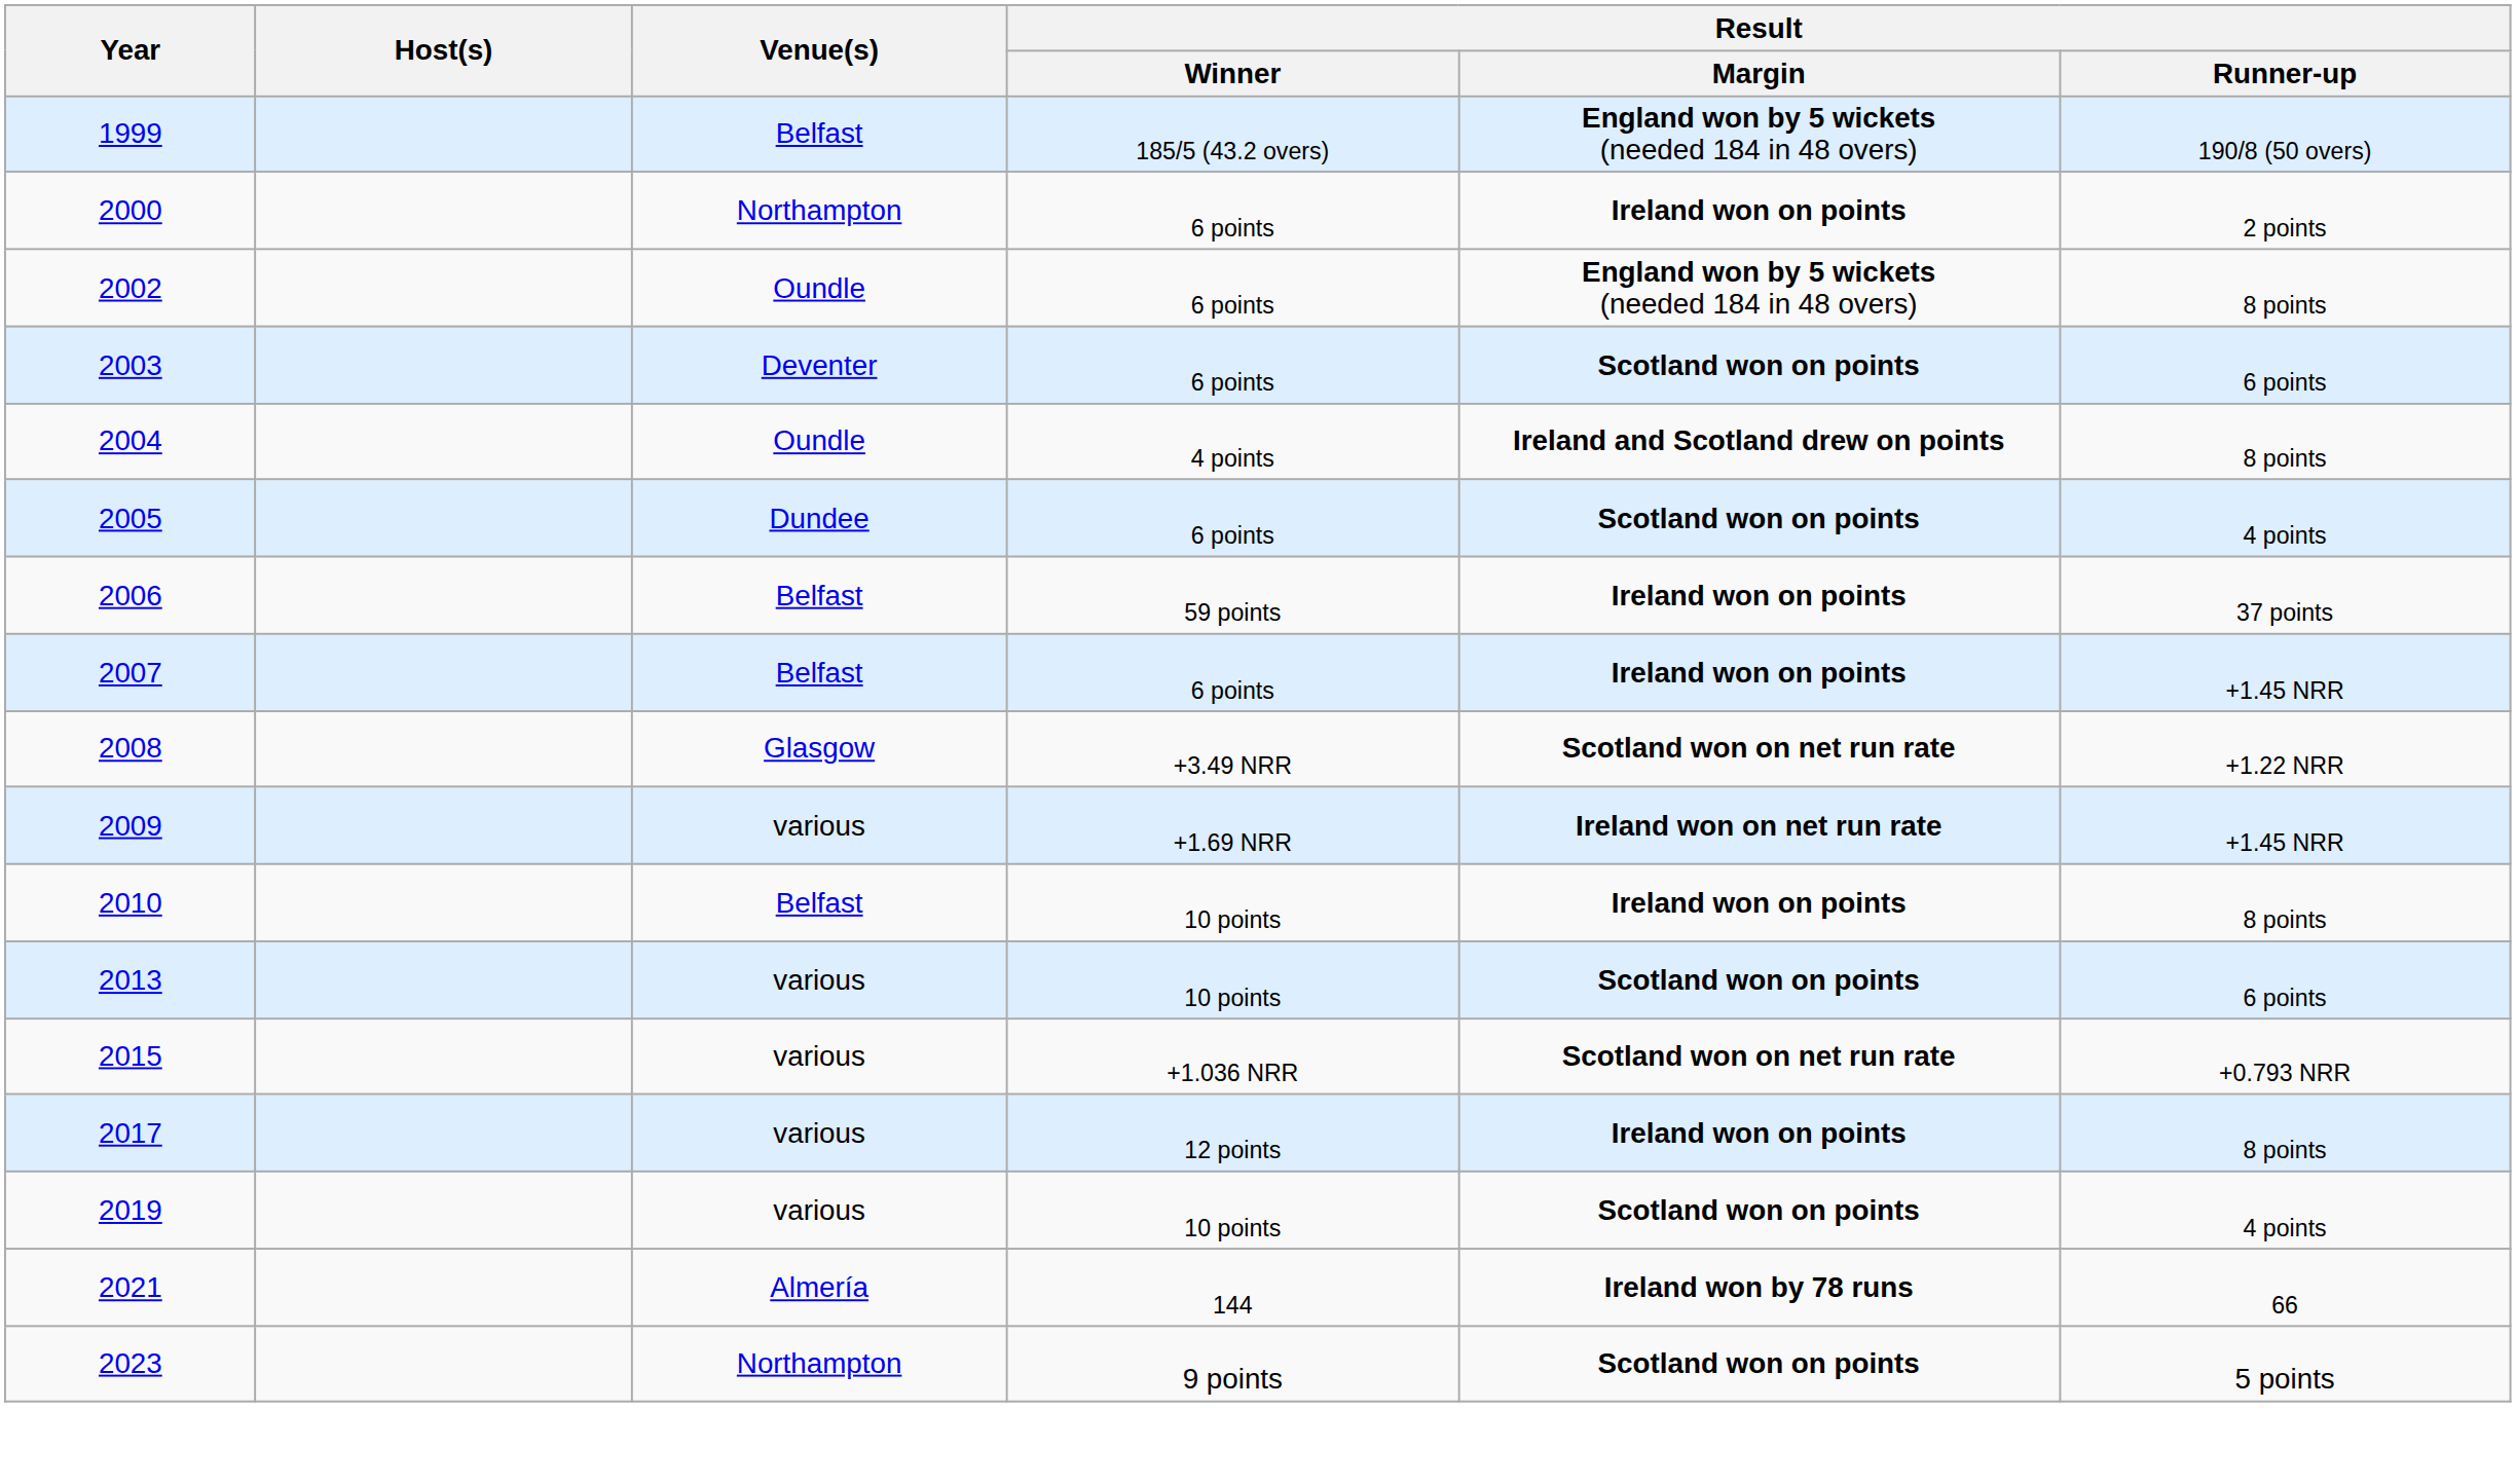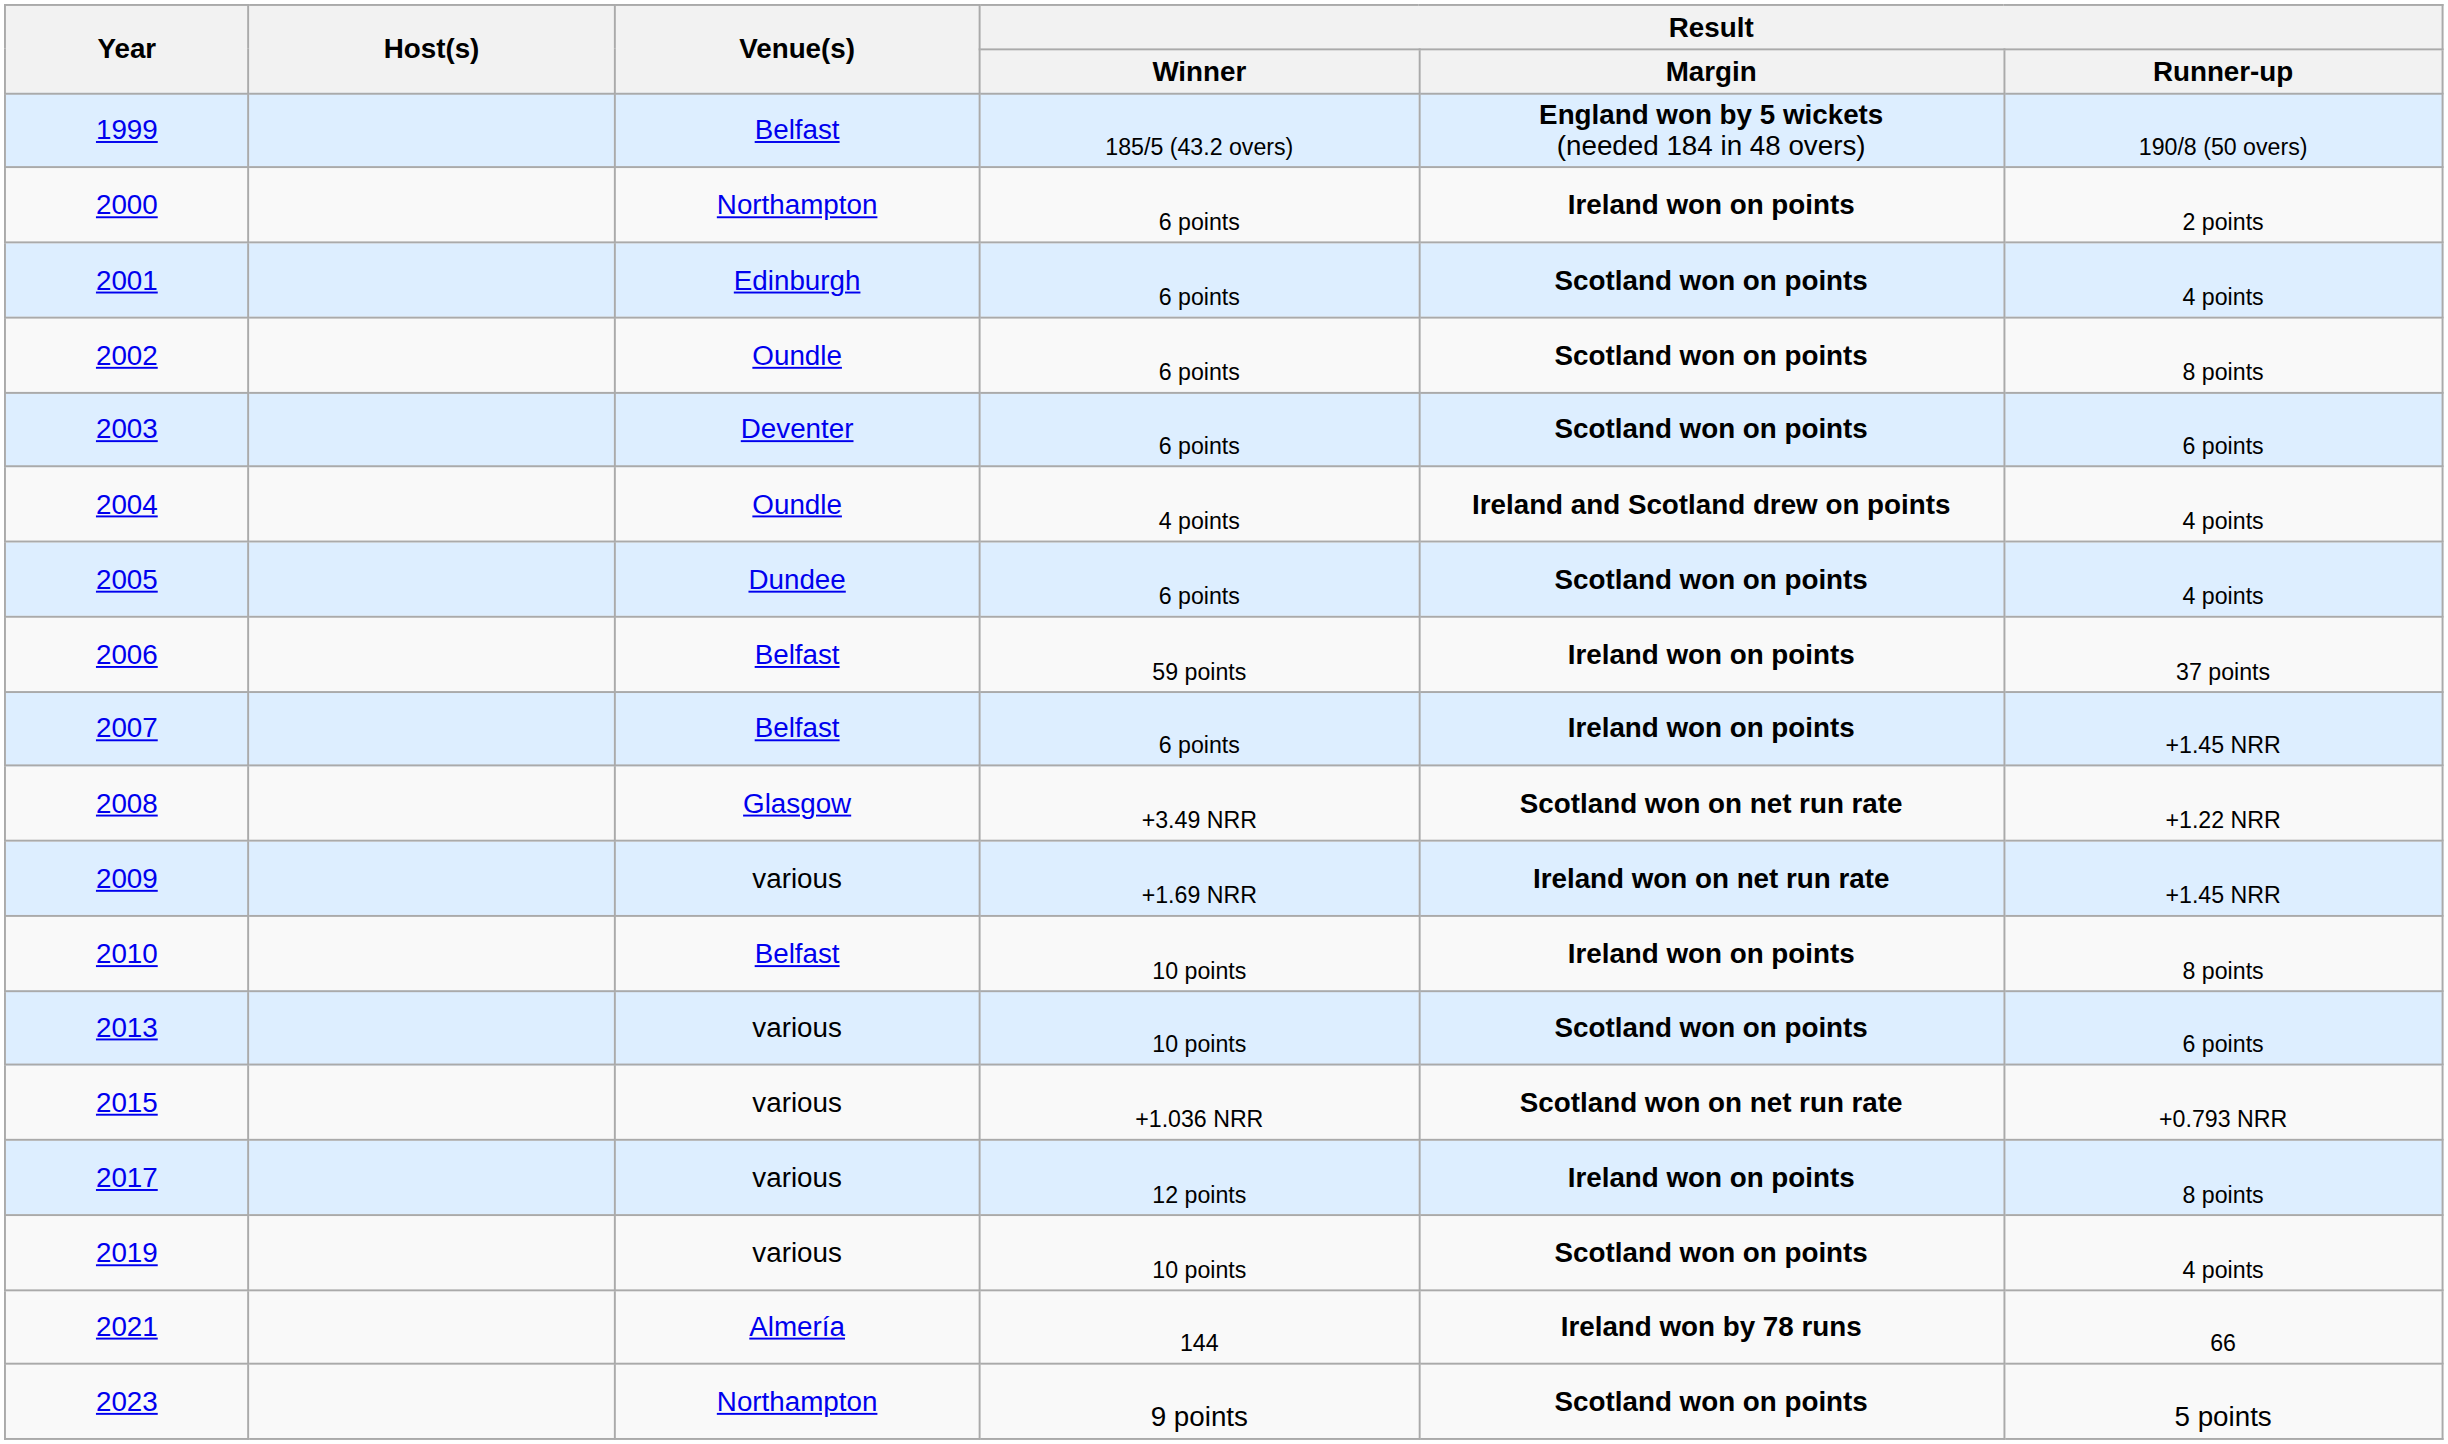+ row: 2001 | Edinburgh | 6 points | Scotland won on points | 4 points
2002 | Result / Margin: England won by 5 wickets (needed 184 in 48 overs) -> Scotland won on points
2004 | Result / Runner-up: 8 points -> 4 points
